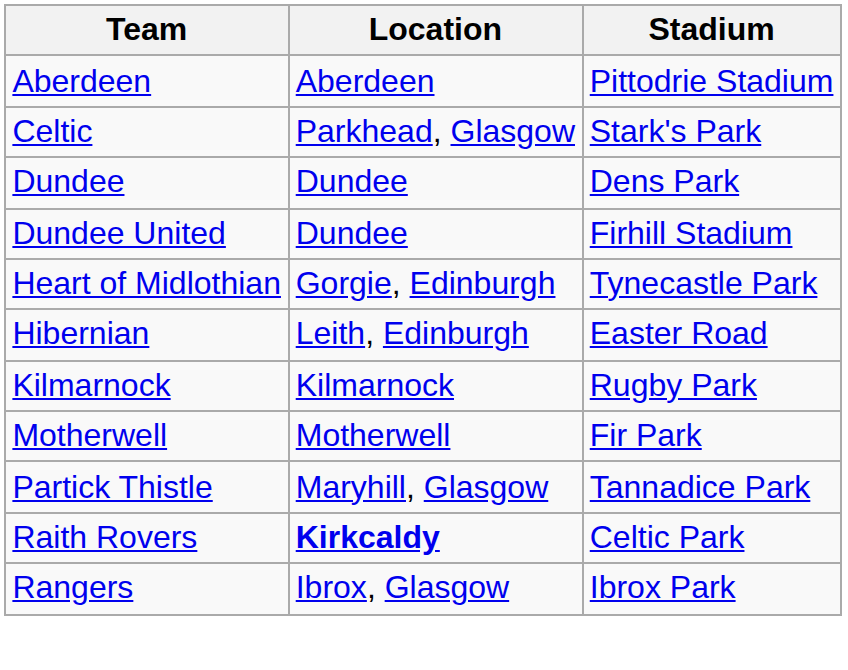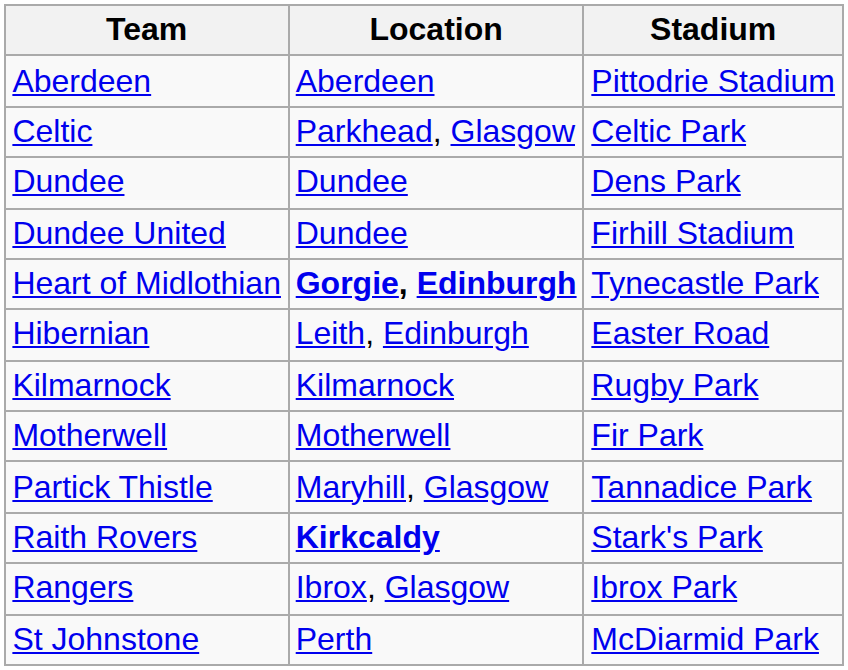Celtic | Stadium: Stark's Park -> Celtic Park
Heart of Midlothian | Location: normal -> bold
Raith Rovers | Stadium: Celtic Park -> Stark's Park
+ row: St Johnstone | Perth | McDiarmid Park
